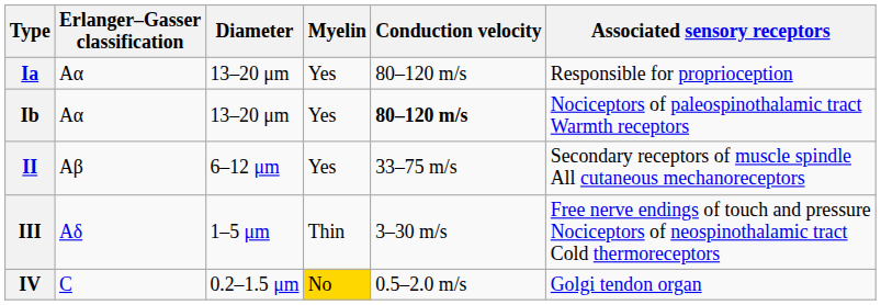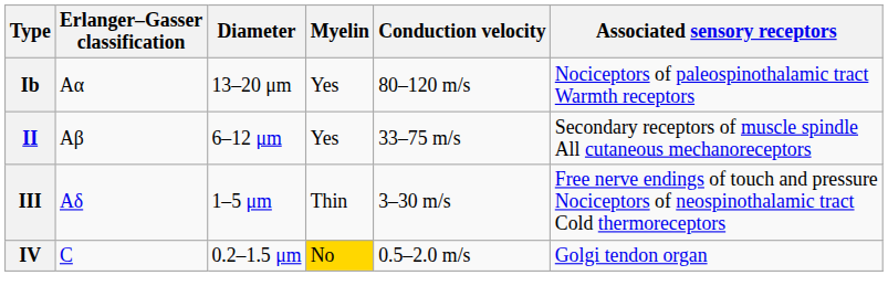- row: Ia | Aα | 13–20 μm | Yes | 80–120 m/s | Responsible for proprioception
Ib | Conduction velocity: bold -> normal
